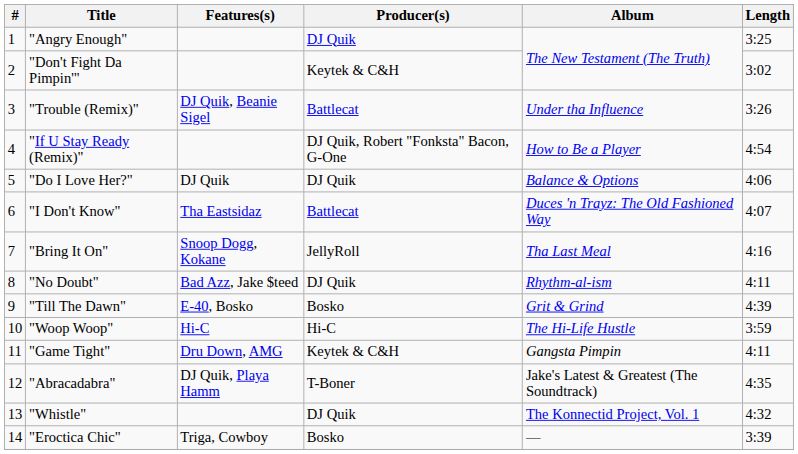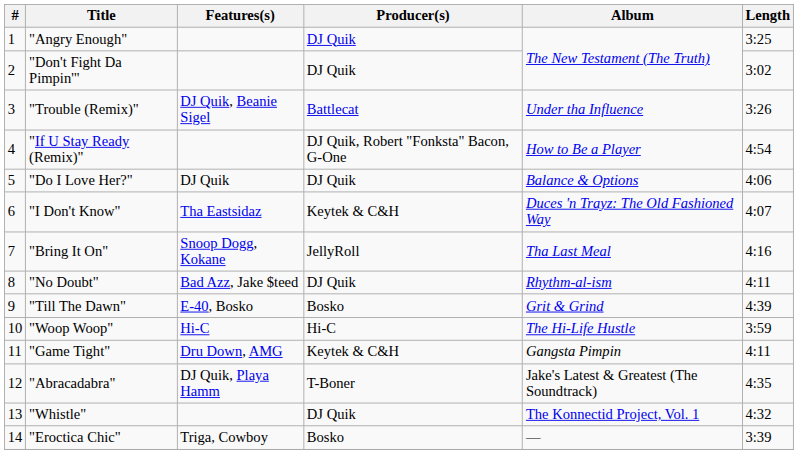"Don't Fight Da Pimpin'" | Producer(s): Keytek & C&H -> DJ Quik
"I Don't Know" | Producer(s): Battlecat -> Keytek & C&H
